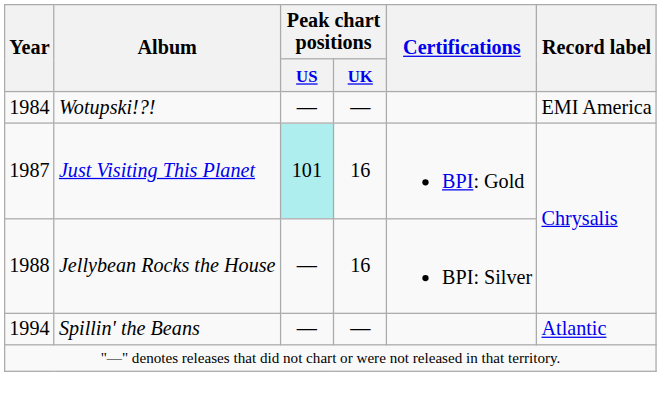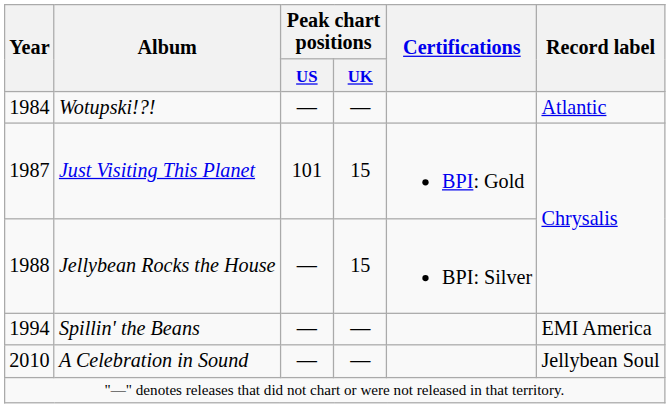Wotupski!?! | Record label: EMI America -> Atlantic
Just Visiting This Planet | Peak chart positions / US: paleturquoise background -> no background
Just Visiting This Planet | Peak chart positions / UK: 16 -> 15
Jellybean Rocks the House | Peak chart positions / UK: 16 -> 15
Spillin' the Beans | Record label: Atlantic -> EMI America
+ row: 2010 | A Celebration in Sound | ― | ― | Jellybean Soul
